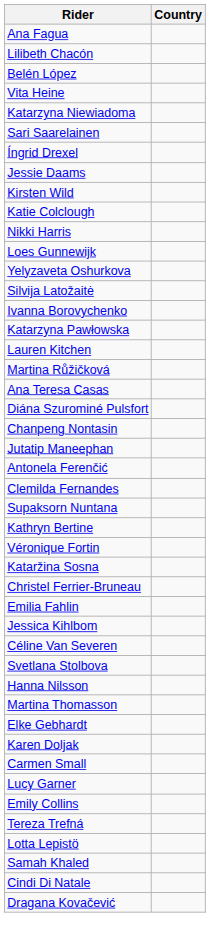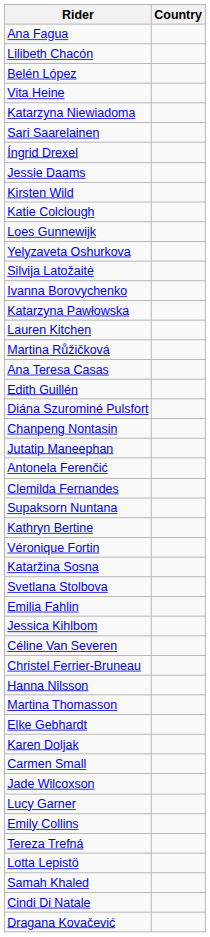- row: Nikki Harris
+ row: Edith Guillén
rows swapped: Christel Ferrier-Bruneau <-> Svetlana Stolbova
+ row: Jade Wilcoxson
